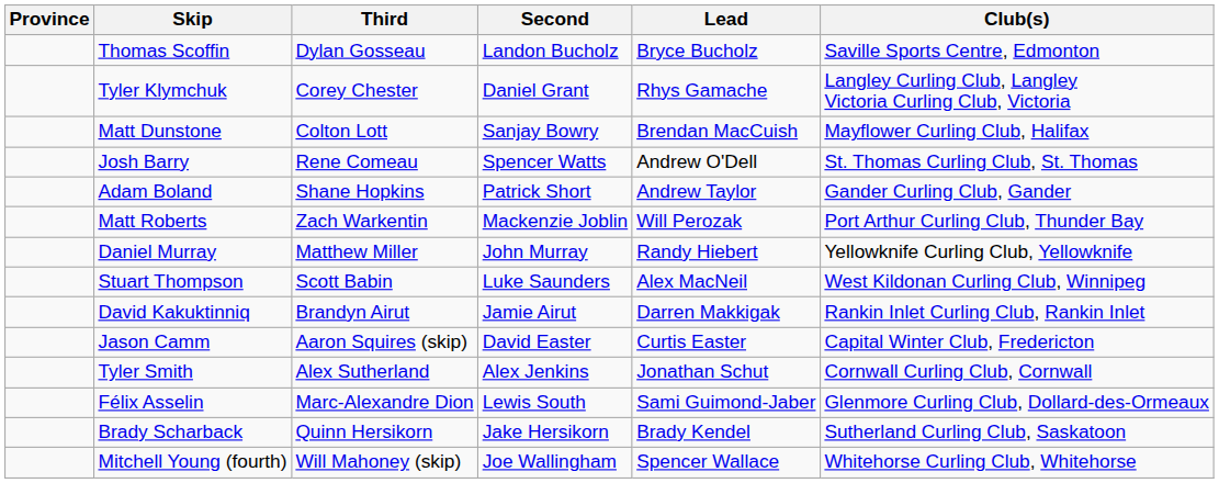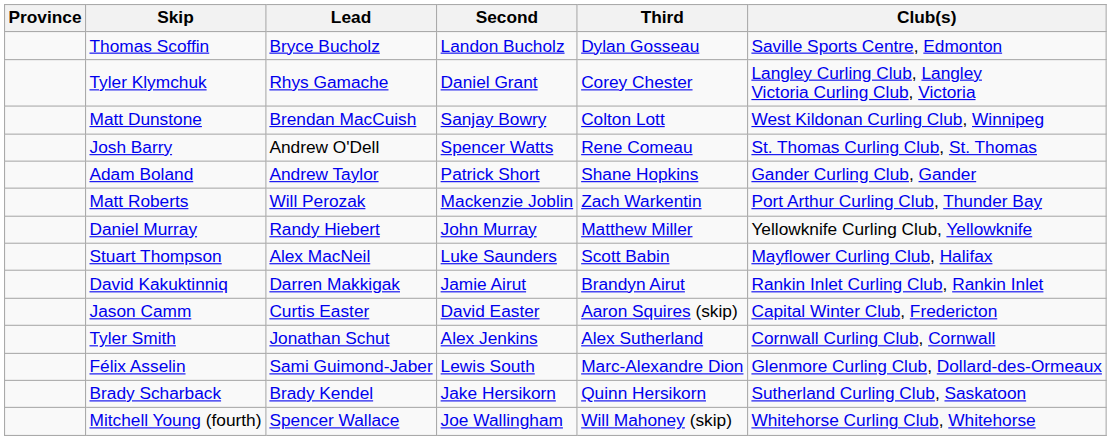columns swapped: Third <-> Lead
Matt Dunstone | Club(s): Mayflower Curling Club, Halifax -> West Kildonan Curling Club, Winnipeg
Stuart Thompson | Club(s): West Kildonan Curling Club, Winnipeg -> Mayflower Curling Club, Halifax
